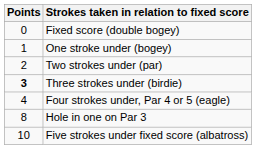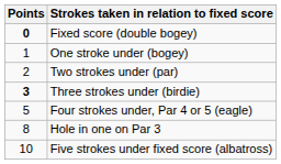Fixed score (double bogey) | Points: normal -> bold
Four strokes under, Par 4 or 5 (eagle) | Points: 4 -> 5
